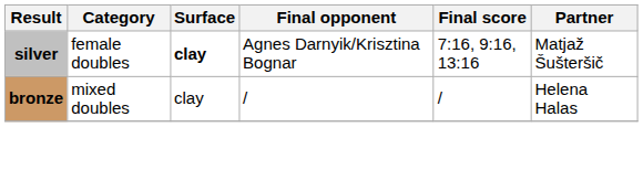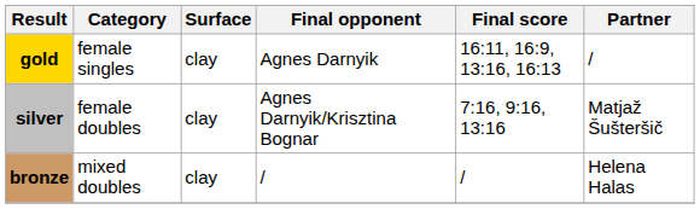+ row: gold | female singles | clay | Agnes Darnyik | 16:11, 16:9, 13:16, 16:13 | /
silver | Surface: bold -> normal
